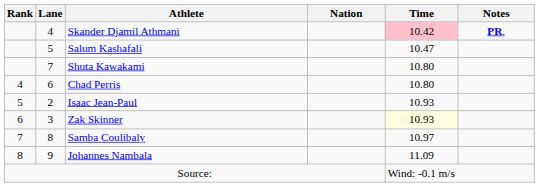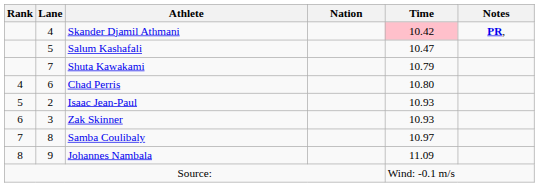Shuta Kawakami | Time: 10.80 -> 10.79
Zak Skinner | Time: lightyellow background -> no background
